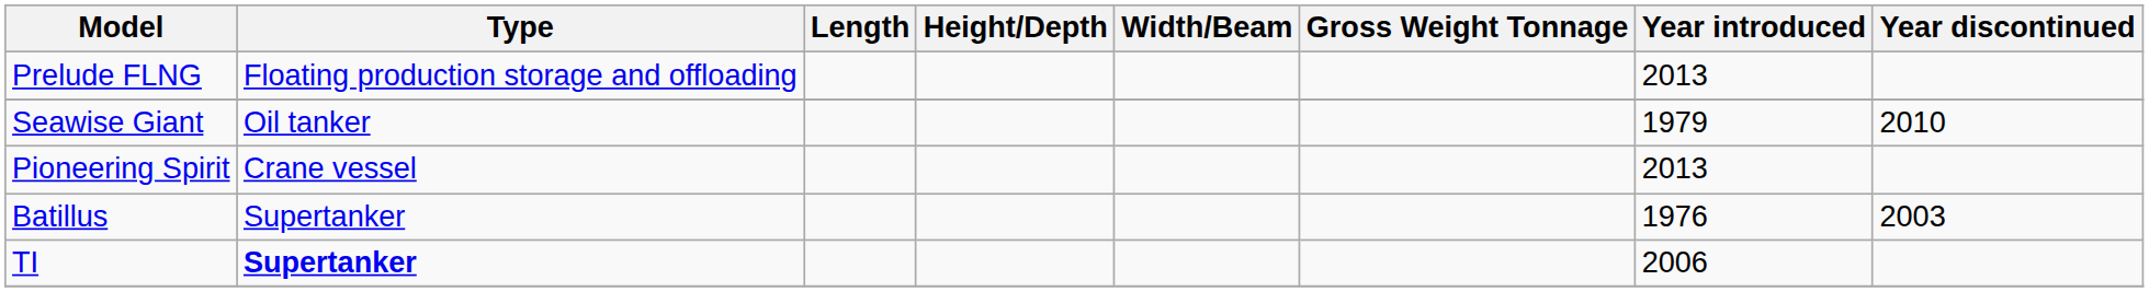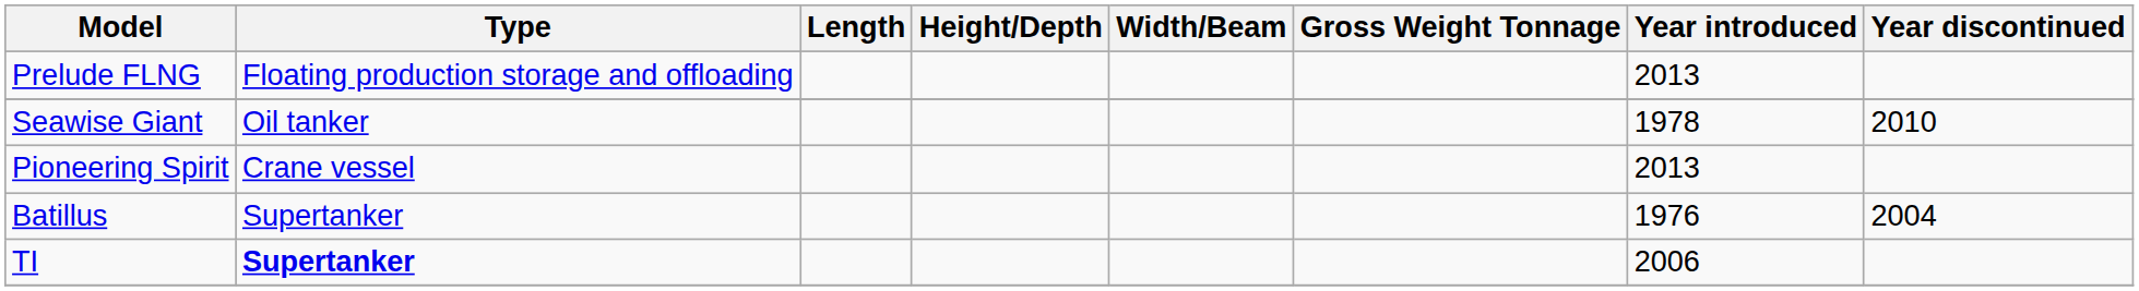Seawise Giant | Year introduced: 1979 -> 1978
Batillus | Year discontinued: 2003 -> 2004
